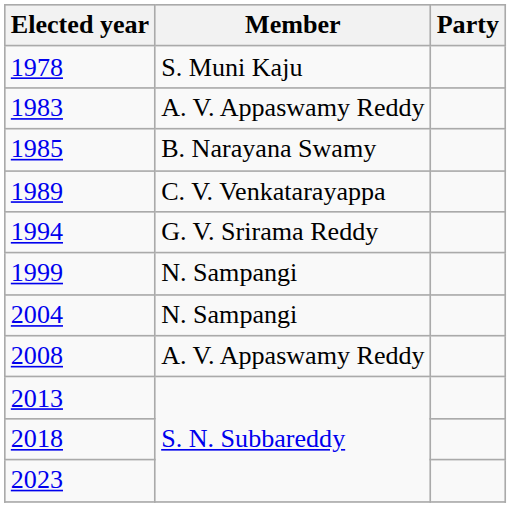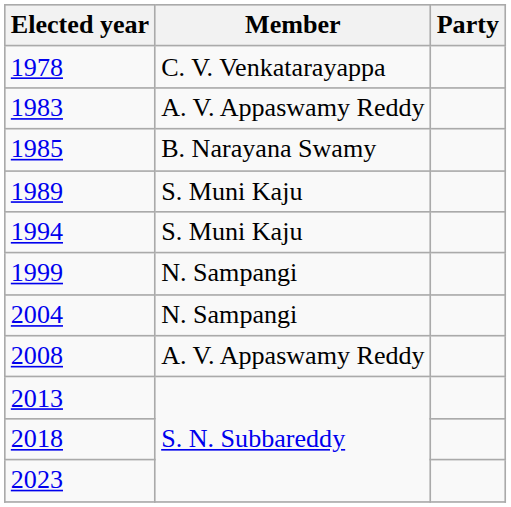1978 | Member: S. Muni Kaju -> C. V. Venkatarayappa
1989 | Member: C. V. Venkatarayappa -> S. Muni Kaju
1994 | Member: G. V. Srirama Reddy -> S. Muni Kaju
